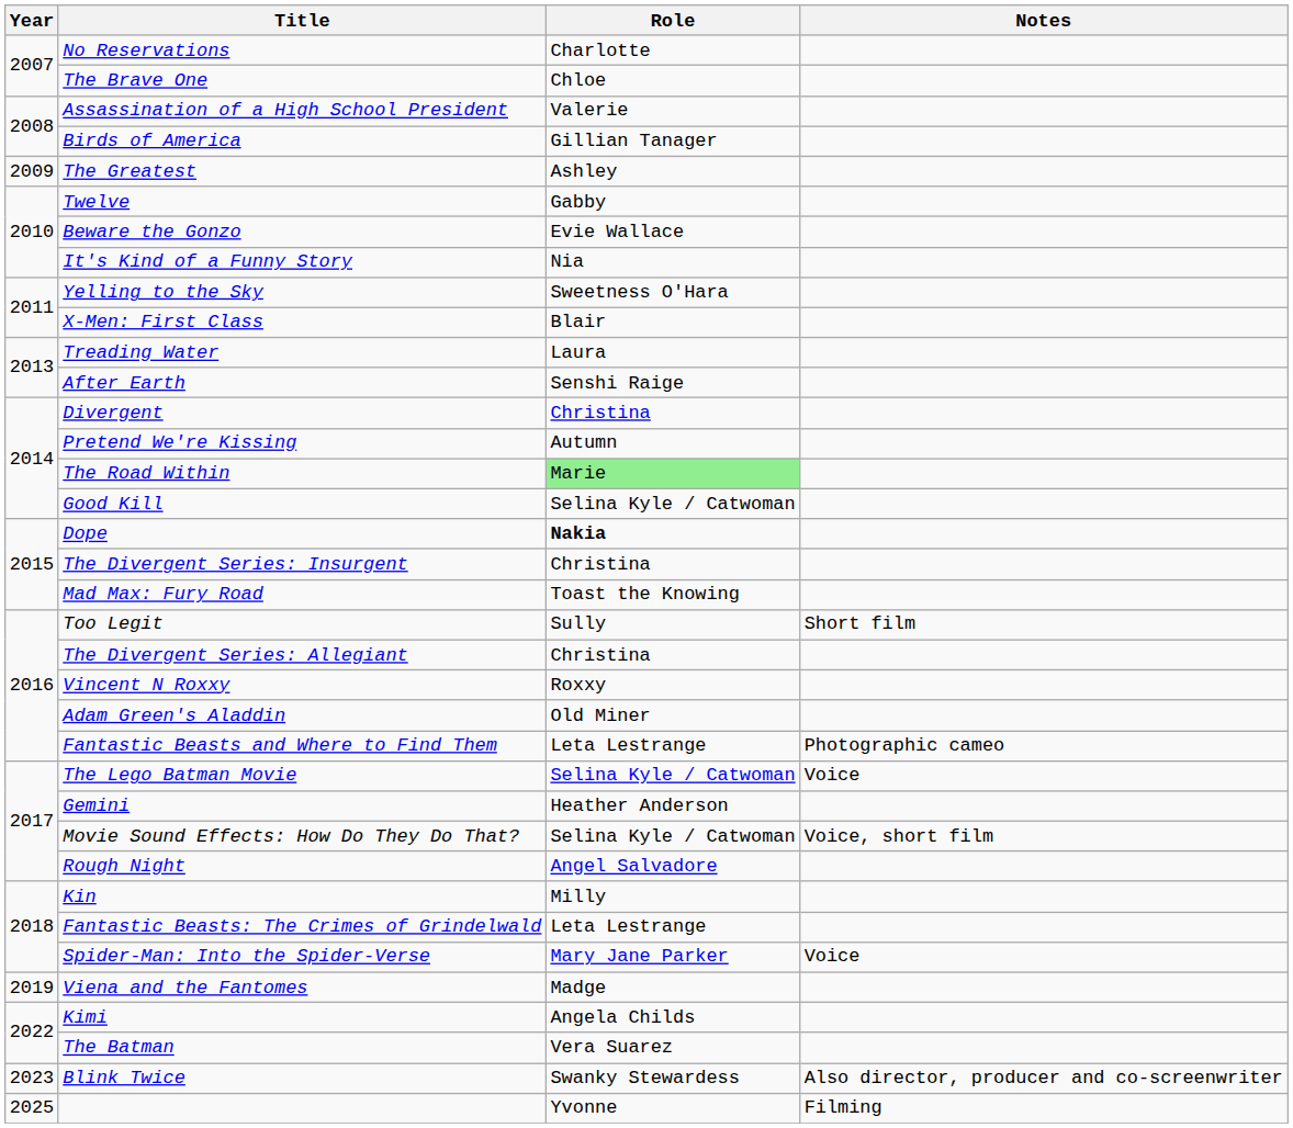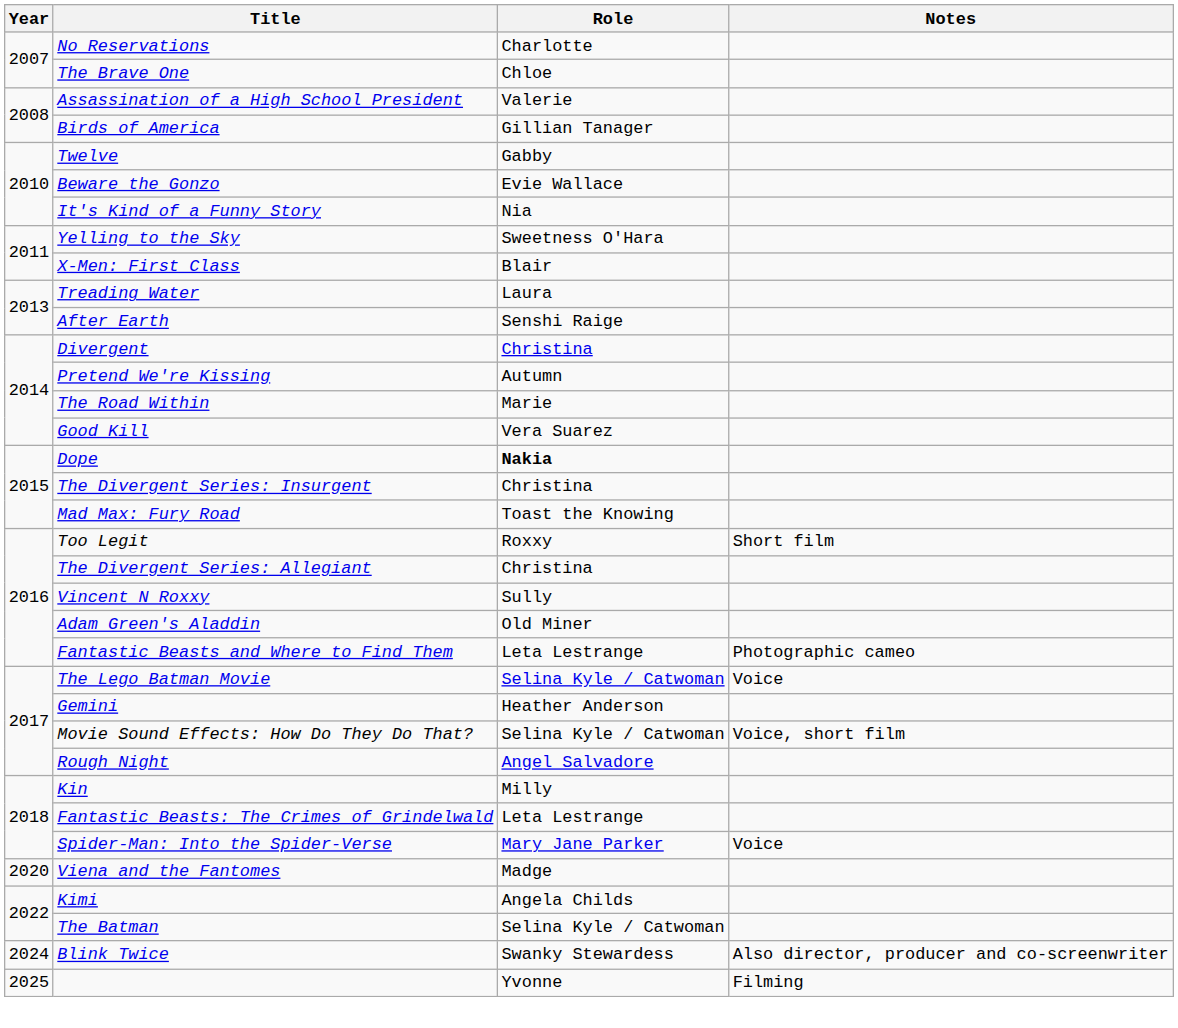- row: 2009 | The Greatest | Ashley
The Road Within | Role: lightgreen background -> no background
Good Kill | Role: Selina Kyle / Catwoman -> Vera Suarez
Too Legit | Role: Sully -> Roxxy
Vincent N Roxxy | Role: Roxxy -> Sully
Viena and the Fantomes | Year: 2019 -> 2020
The Batman | Role: Vera Suarez -> Selina Kyle / Catwoman
Blink Twice | Year: 2023 -> 2024
